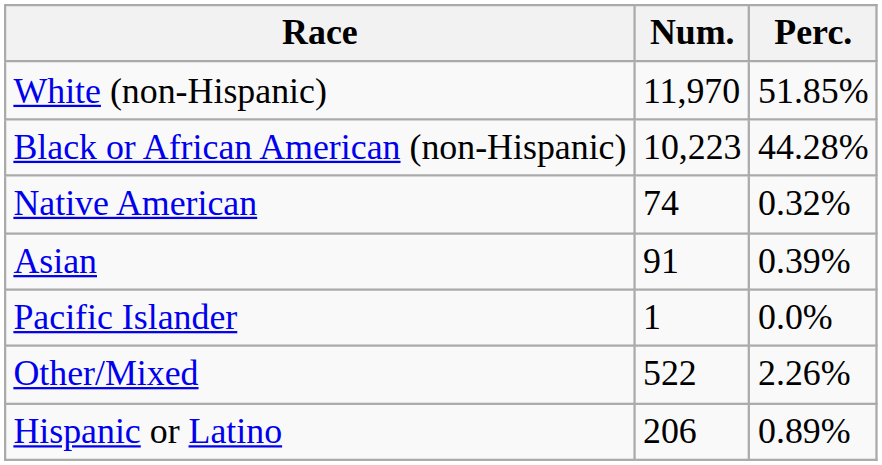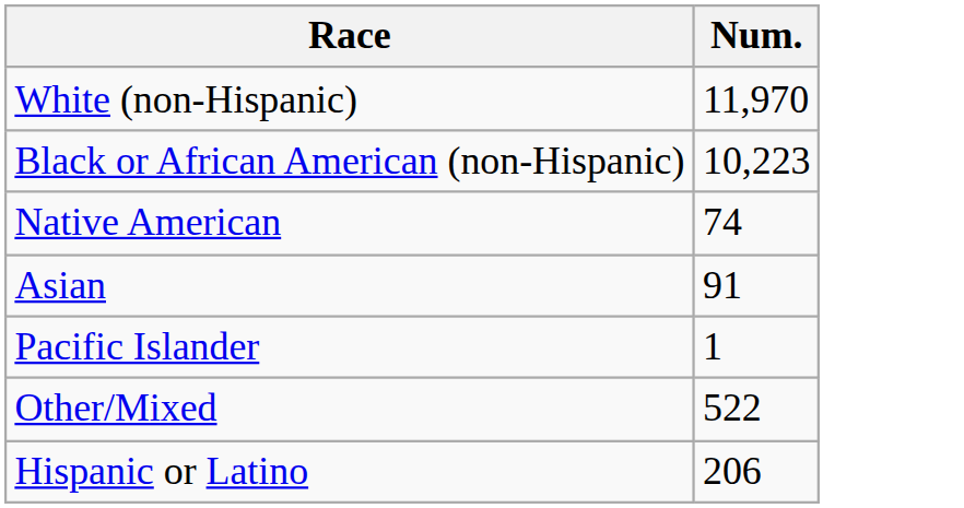- column: Perc. | 51.85% | 44.28% | 0.32% | 0.39% | 0.0% | 2.26% | 0.89%
